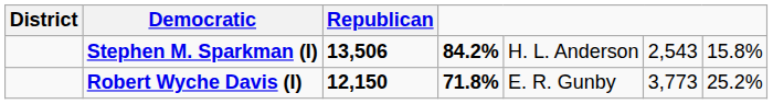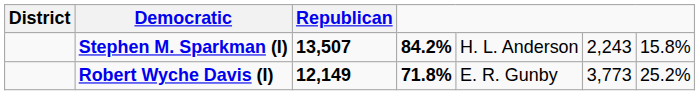Stephen M. Sparkman (I) | Republican: 13,506 -> 13,507
Stephen M. Sparkman (I) | column 6: 2,543 -> 2,243
Robert Wyche Davis (I) | Republican: 12,150 -> 12,149
